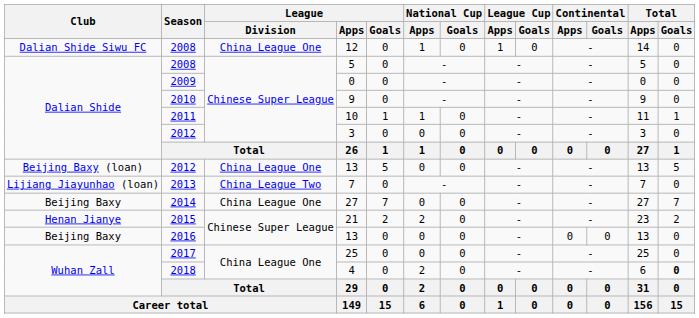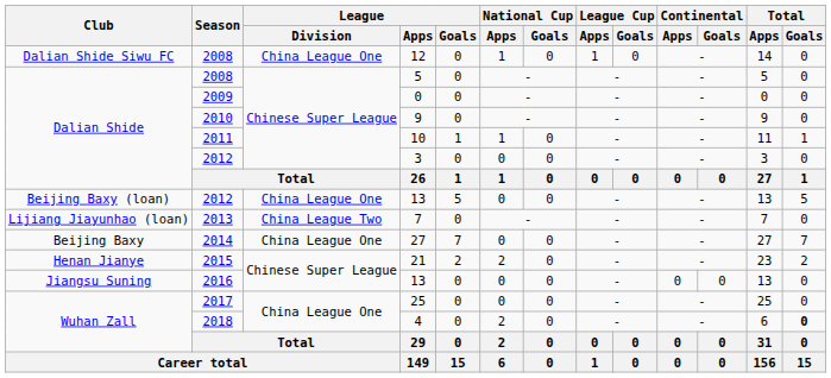2016 / 13 | Club: Beijing Baxy -> Jiangsu Suning
